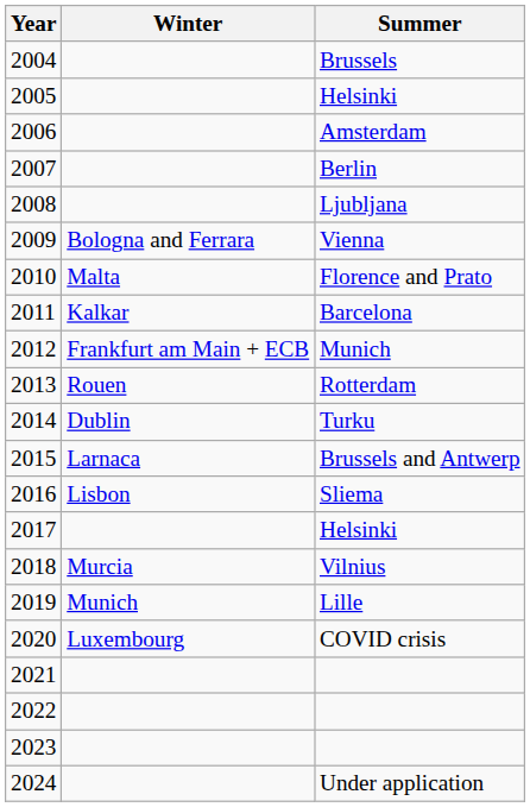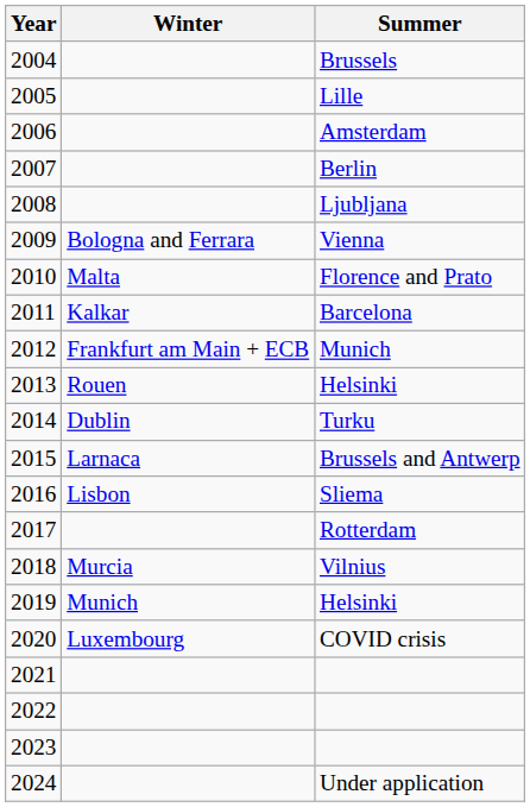2005 | Summer: Helsinki -> Lille
2013 | Summer: Rotterdam -> Helsinki
2017 | Summer: Helsinki -> Rotterdam
2019 | Summer: Lille -> Helsinki
